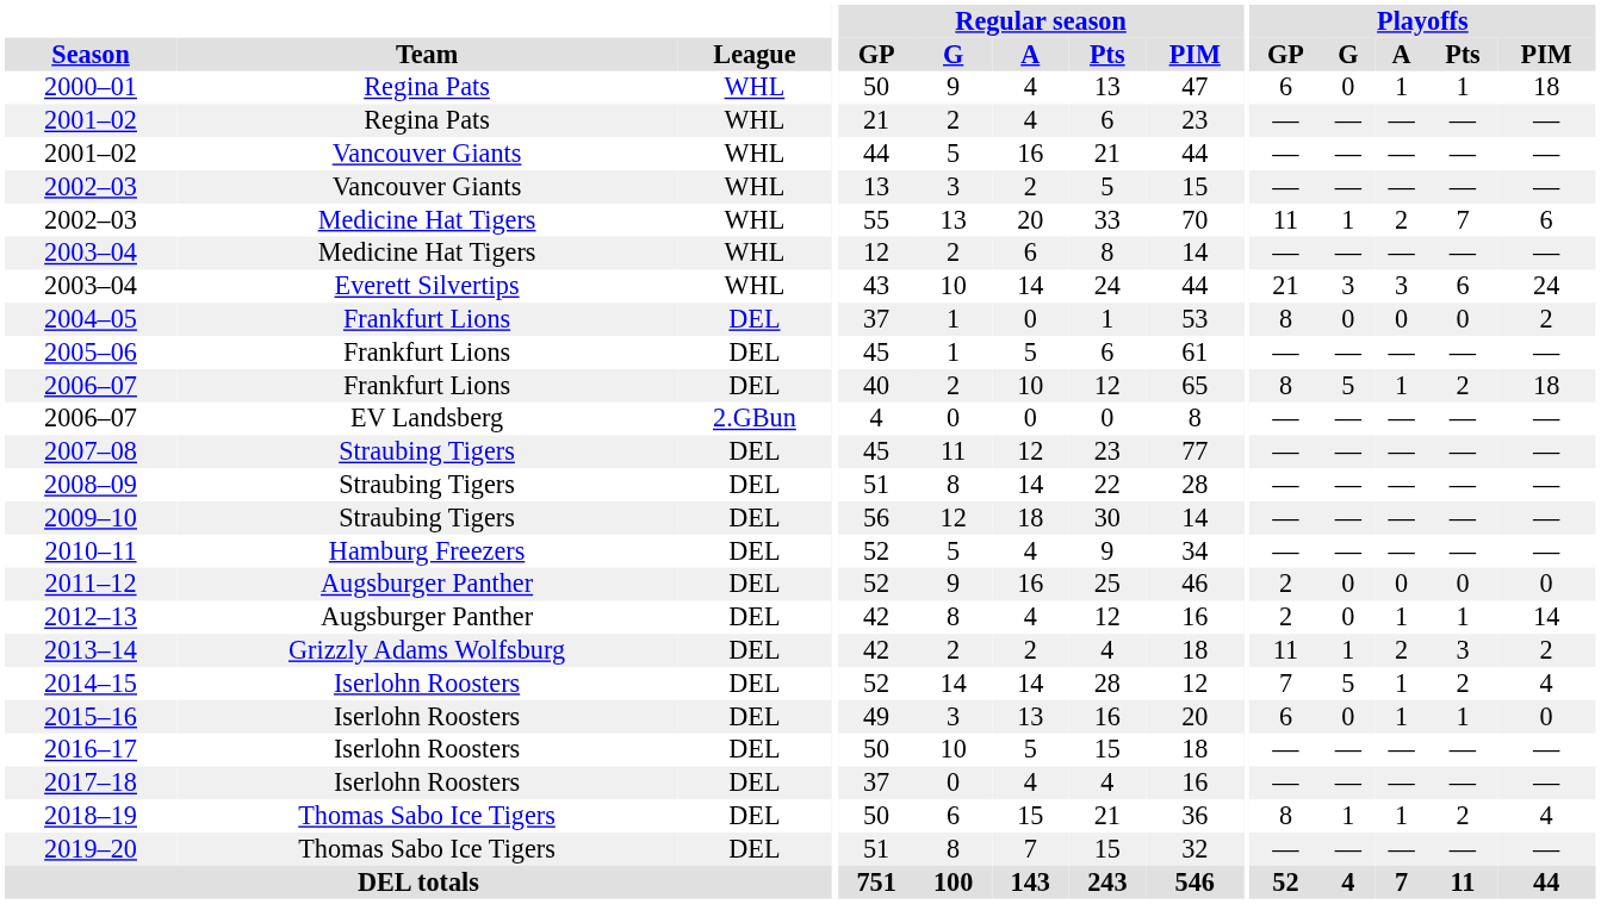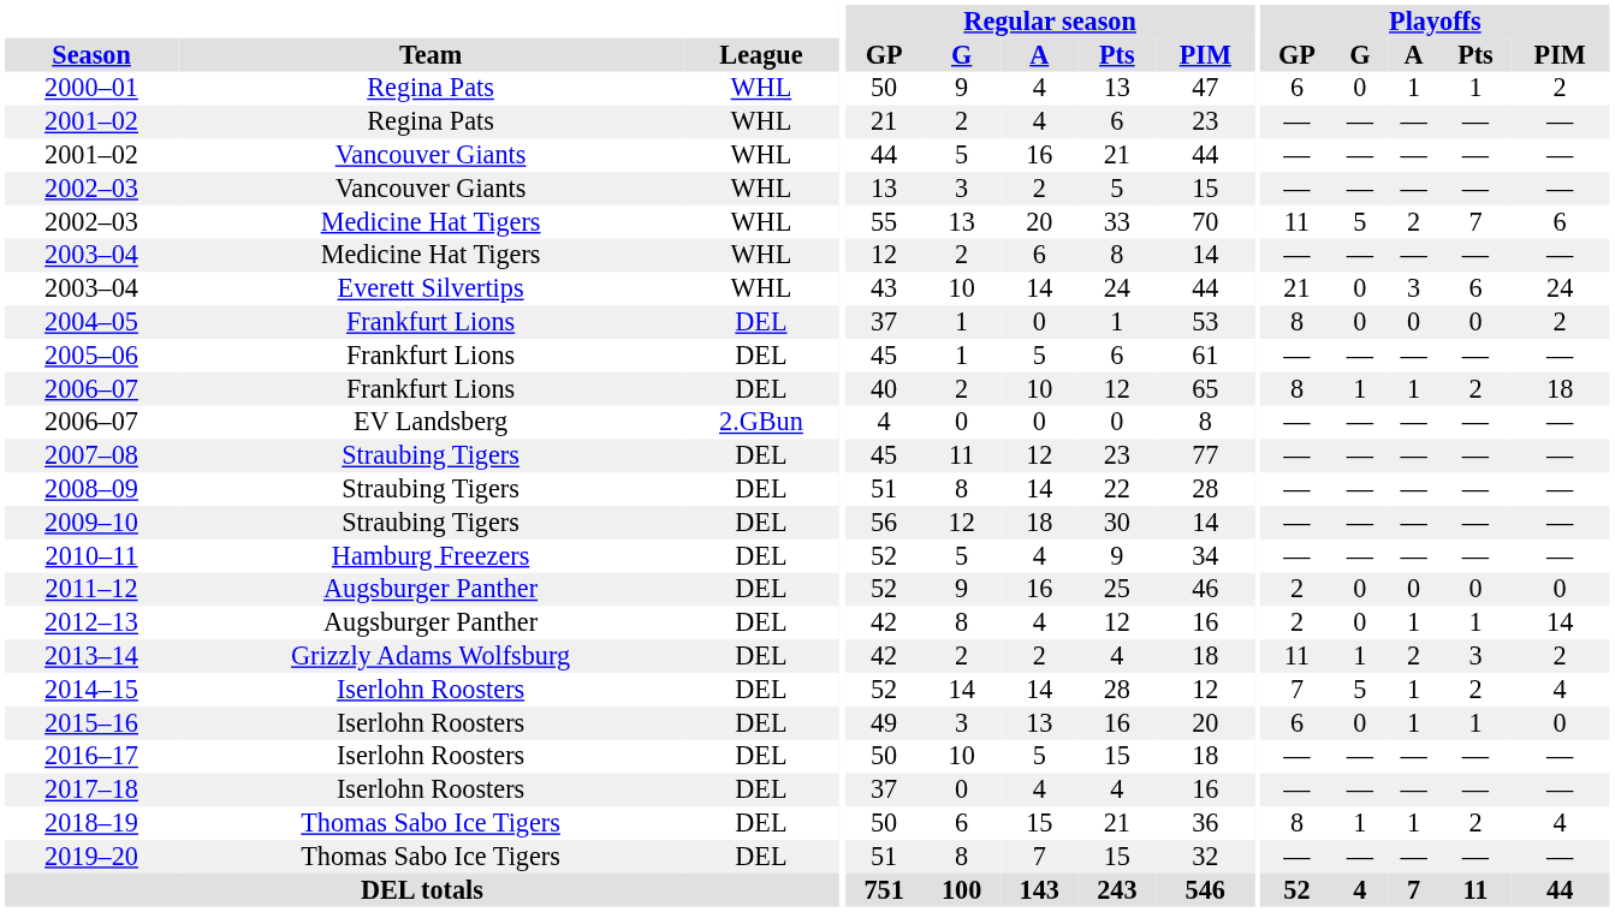2000–01 | Playoffs / PIM: 18 -> 2
2002–03 / Medicine Hat Tigers | Playoffs / G: 1 -> 5
2003–04 / Everett Silvertips | Playoffs / G: 3 -> 0
2006–07 / Frankfurt Lions | Playoffs / G: 5 -> 1
